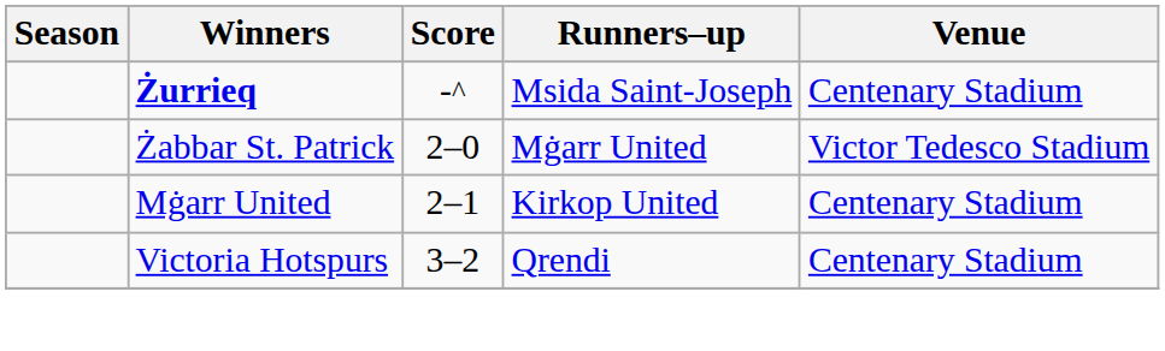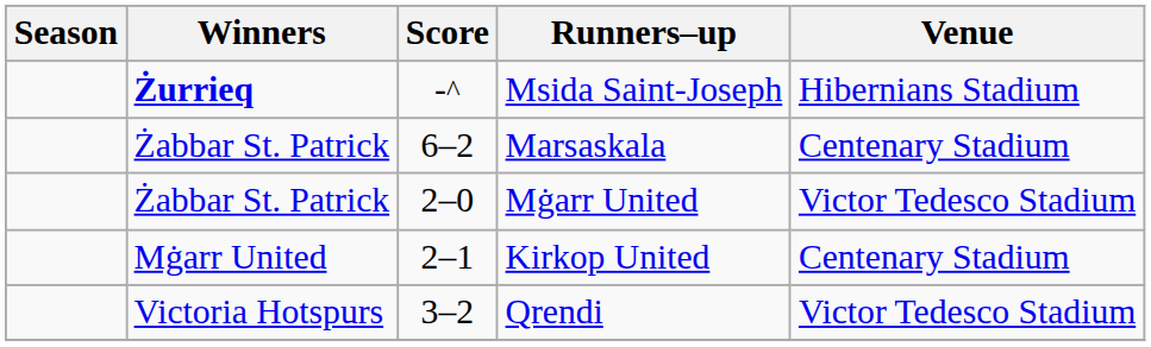Msida Saint-Joseph | Venue: Centenary Stadium -> Hibernians Stadium
+ row: Żabbar St. Patrick | 6–2 | Marsaskala | Centenary Stadium
Qrendi | Venue: Centenary Stadium -> Victor Tedesco Stadium
